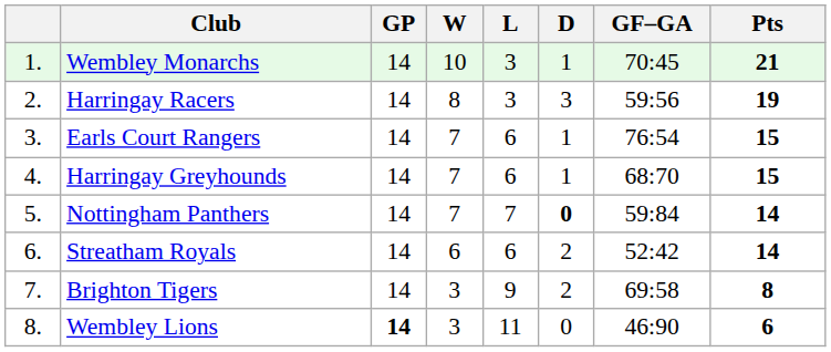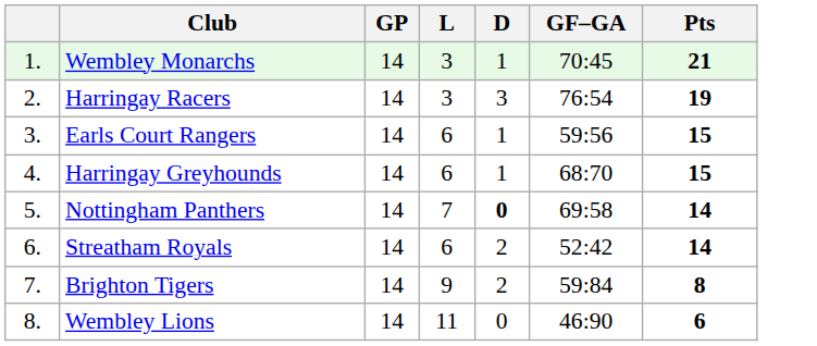- column: W | 10 | 8 | 7 | 7 | 7 | 6 | 3 | 3
Harringay Racers | GF–GA: 59:56 -> 76:54
Earls Court Rangers | GF–GA: 76:54 -> 59:56
Nottingham Panthers | GF–GA: 59:84 -> 69:58
Brighton Tigers | GF–GA: 69:58 -> 59:84
Wembley Lions | GP: bold -> normal
